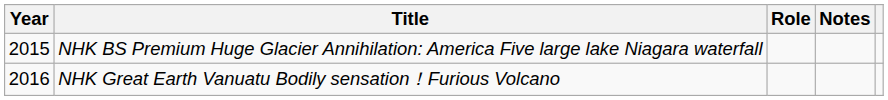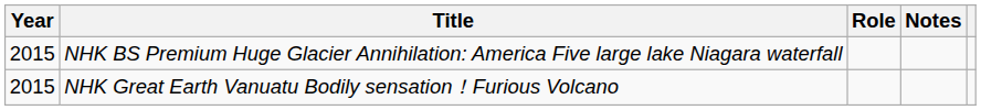NHK Great Earth Vanuatu Bodily sensation！Furious Volcano | Year: 2016 -> 2015
